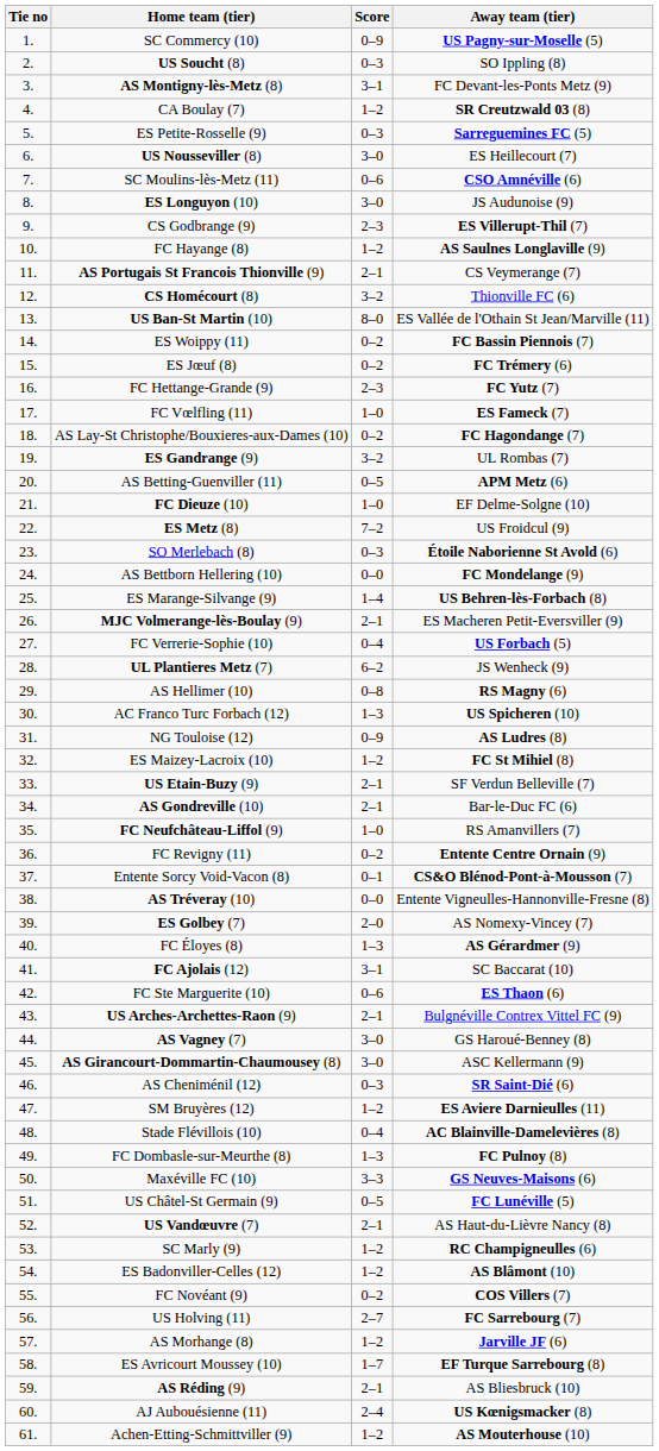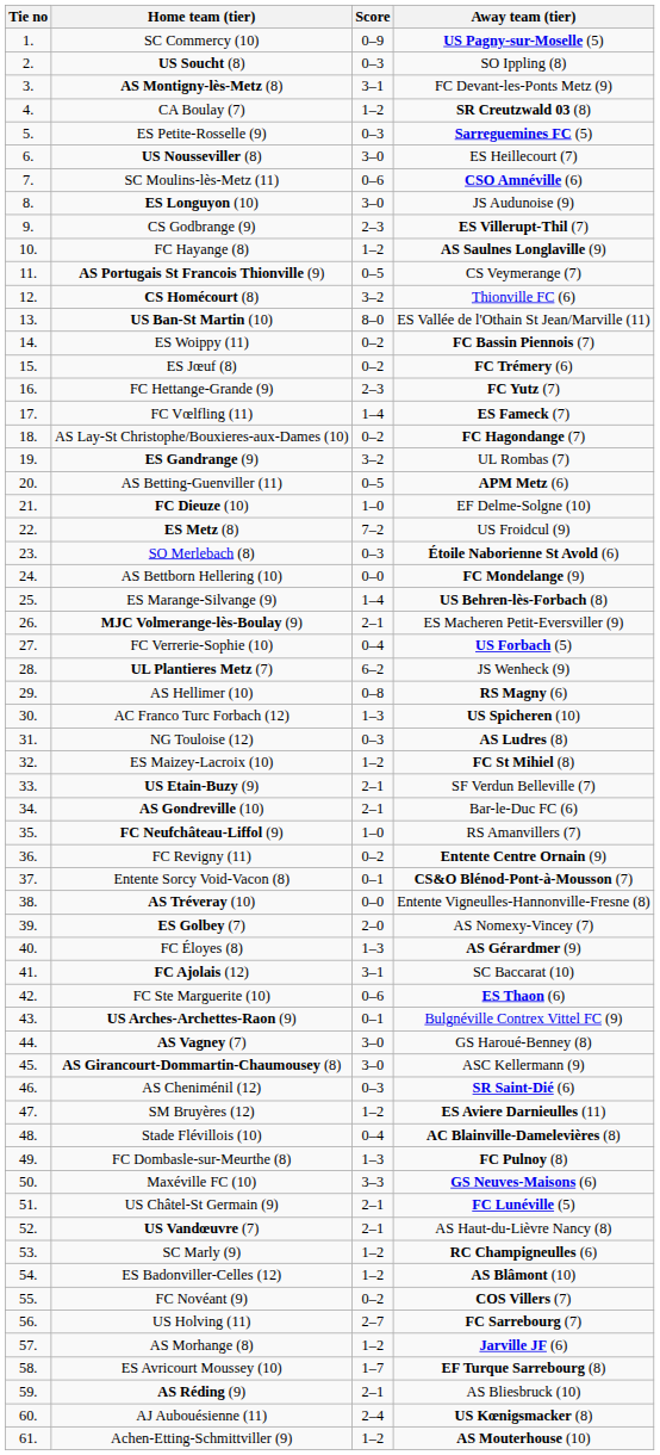AS Portugais St Francois Thionville (9) | Score: 2–1 -> 0–5
FC Vœlfling (11) | Score: 1–0 -> 1–4
NG Touloise (12) | Score: 0–9 -> 0–3
US Arches-Archettes-Raon (9) | Score: 2–1 -> 0–1
US Châtel-St Germain (9) | Score: 0–5 -> 2–1
